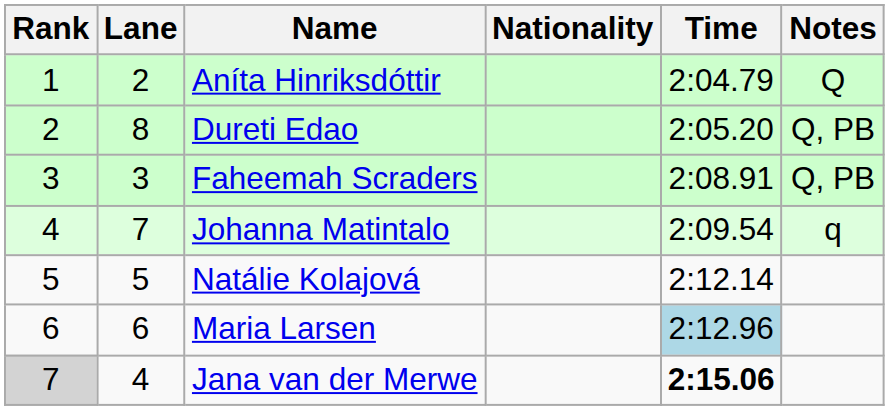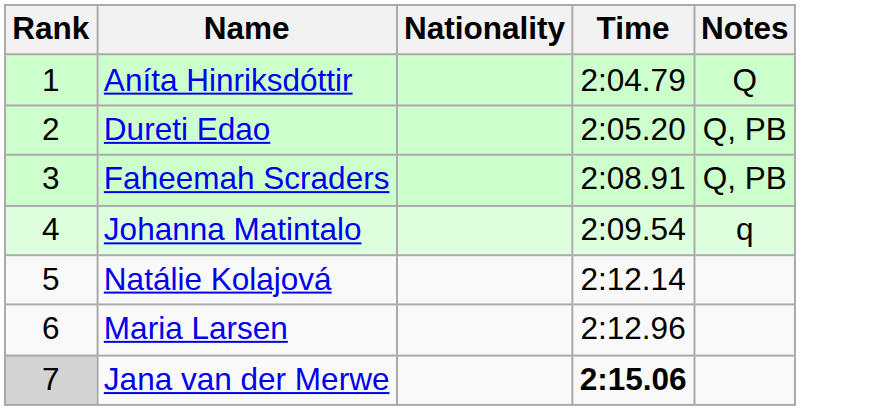- column: Lane | 2 | 8 | 3 | 7 | 5 | 6 | 4
Maria Larsen | Time: lightblue background -> no background
